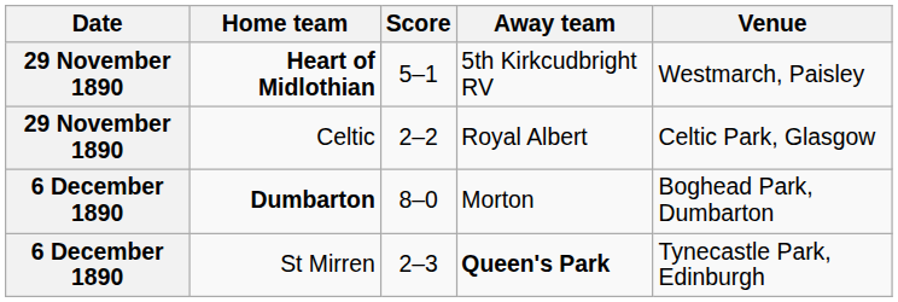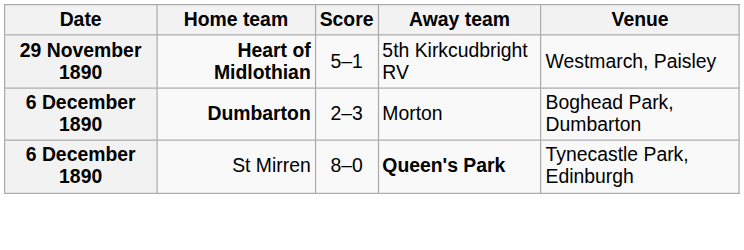- row: 29 November 1890 | Celtic | 2–2 | Royal Albert | Celtic Park, Glasgow
Dumbarton | Score: 8–0 -> 2–3
St Mirren | Score: 2–3 -> 8–0
